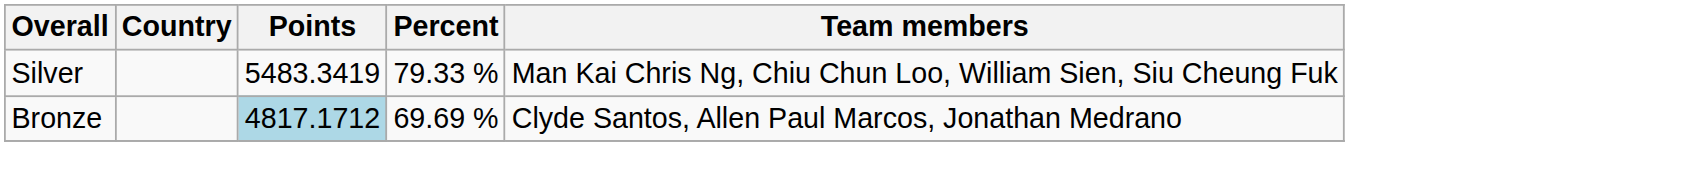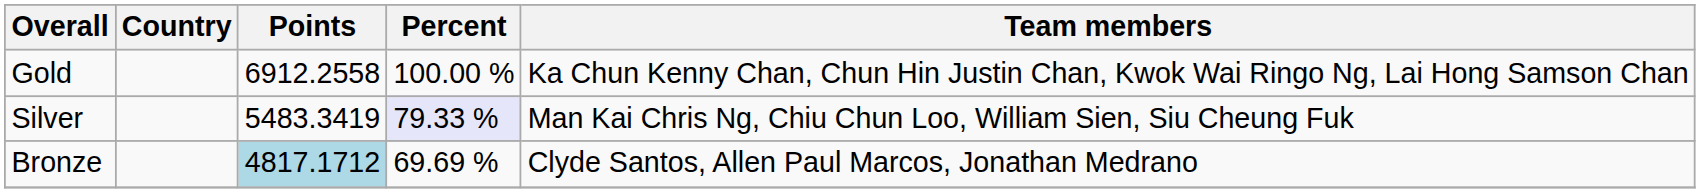+ row: Gold | 6912.2558 | 100.00 % | Ka Chun Kenny Chan, Chun Hin Justin Chan, Kwok Wai Ringo Ng, Lai Hong Samson Chan
Silver | Percent: no background -> lavender background
